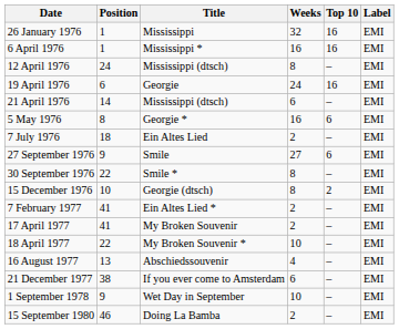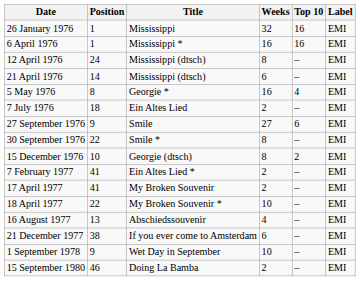- row: 19 April 1976 | 6 | Georgie | 24 | 16 | EMI
5 May 1976 | Top 10: 6 -> 4
